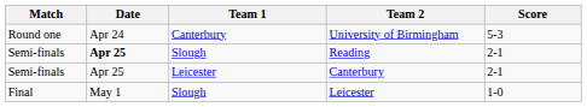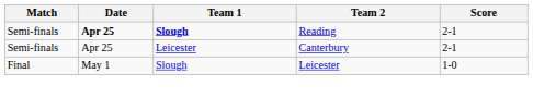- row: Round one | Apr 24 | Canterbury | University of Birmingham | 5-3
Reading | Team 1: normal -> bold
